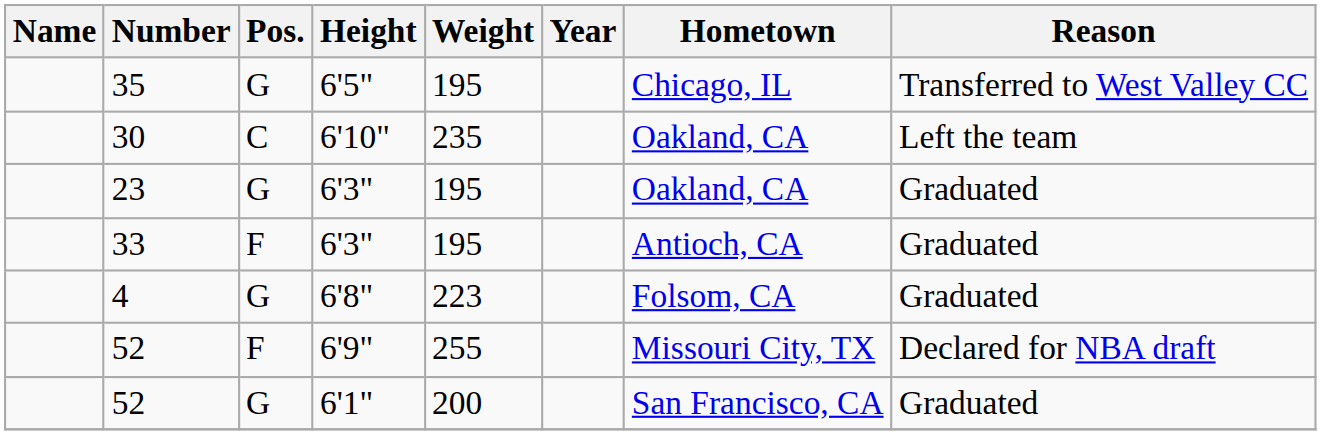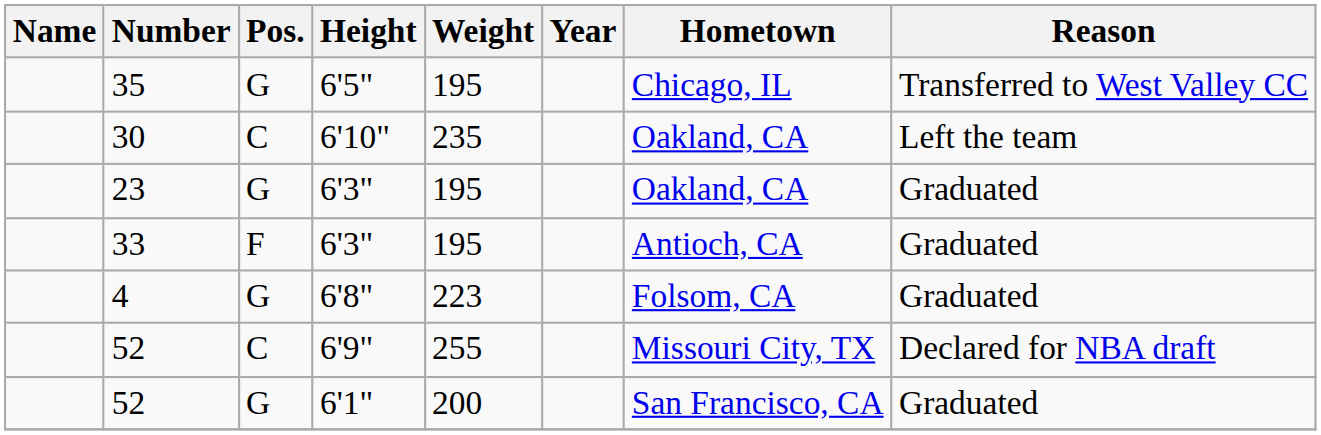52 / 6'9" | Pos.: F -> C
